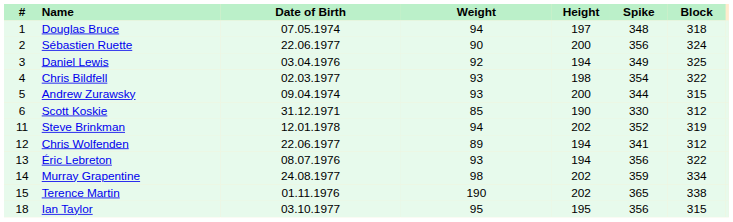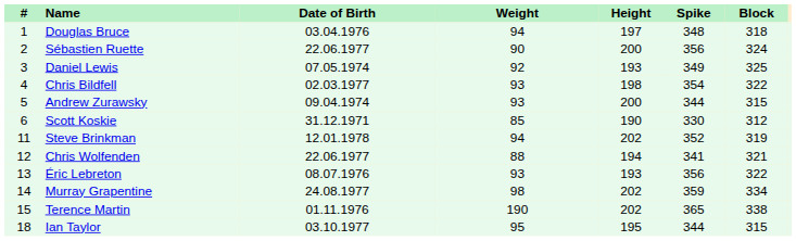Douglas Bruce | Date of Birth: 07.05.1974 -> 03.04.1976
Daniel Lewis | Date of Birth: 03.04.1976 -> 07.05.1974
Daniel Lewis | Height: 194 -> 193
Chris Wolfenden | Weight: 89 -> 88
Chris Wolfenden | Block: 312 -> 321
Éric Lebreton | Height: 194 -> 193
Ian Taylor | Spike: 356 -> 344
